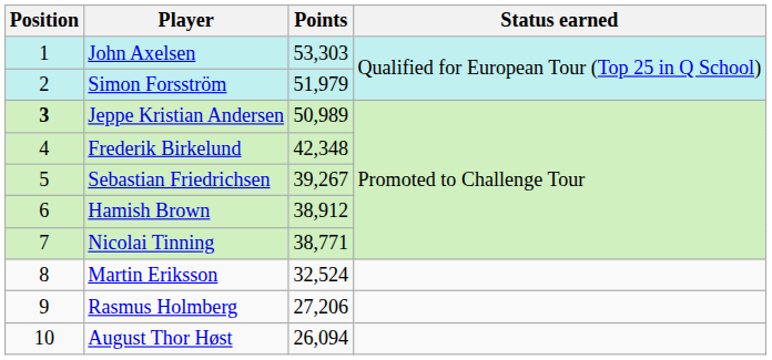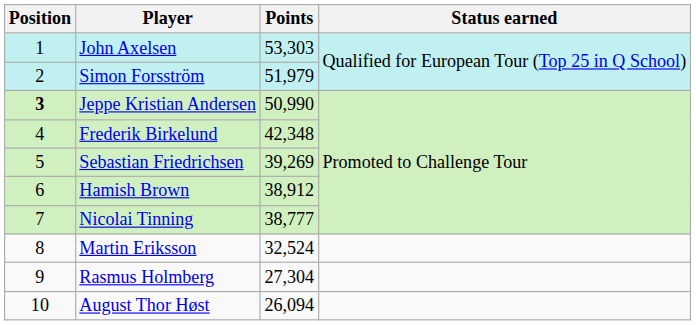Jeppe Kristian Andersen | Points: 50,989 -> 50,990
Sebastian Friedrichsen | Points: 39,267 -> 39,269
Nicolai Tinning | Points: 38,771 -> 38,777
Rasmus Holmberg | Points: 27,206 -> 27,304
